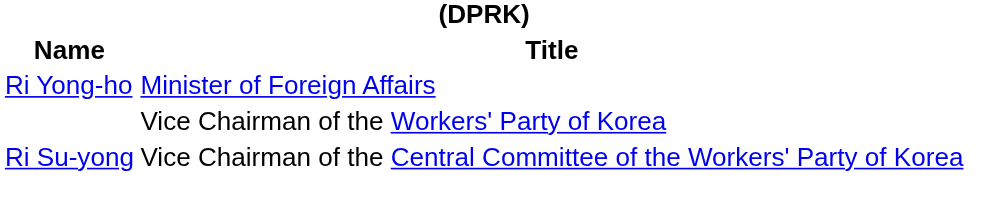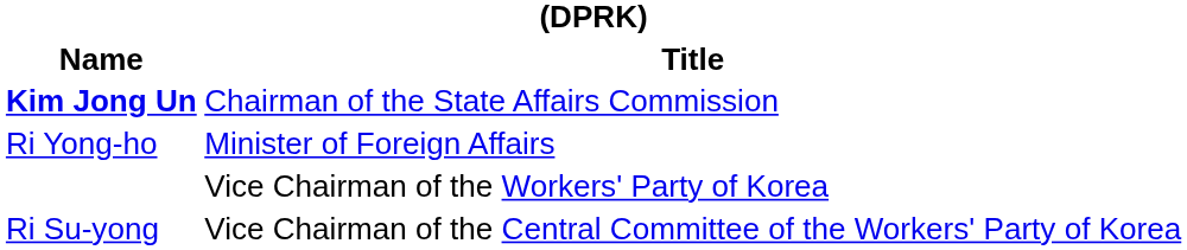+ row: Kim Jong Un | Chairman of the State Affairs Commission
